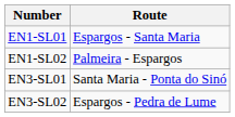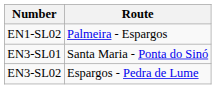- row: EN1-SL01 | Espargos - Santa Maria
